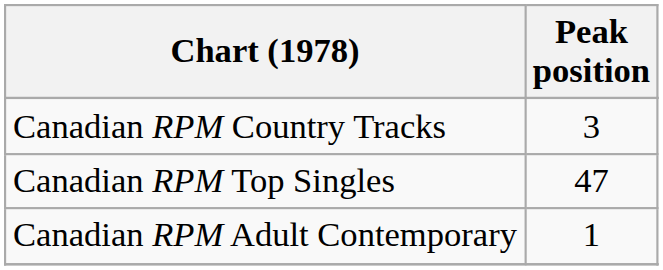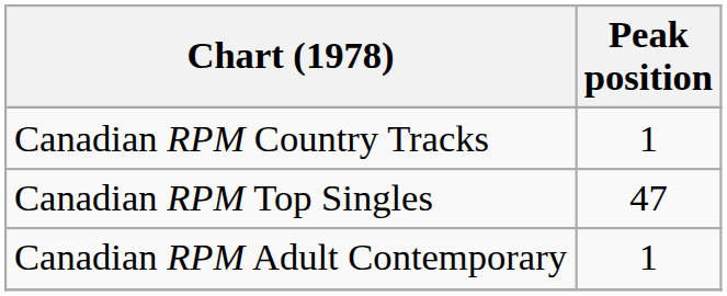Canadian RPM Country Tracks | Peak position: 3 -> 1
